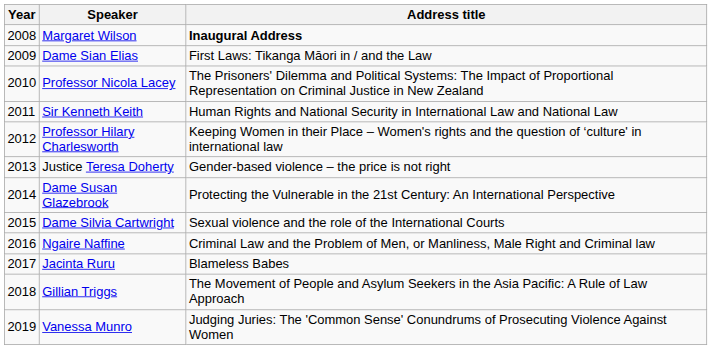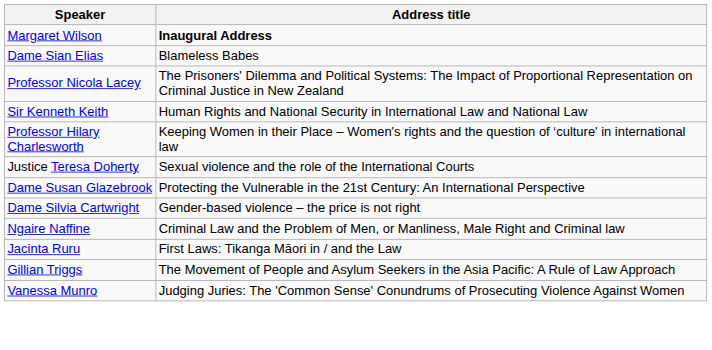- column: Year | 2008 | 2009 | 2010 | 2011 | 2012 | 2013 | 2014 | 2015 | 2016 | 2017 | 2018 | 2019
Dame Sian Elias | Address title: First Laws: Tikanga Māori in / and the Law -> Blameless Babes
Justice Teresa Doherty | Address title: Gender-based violence – the price is not right -> Sexual violence and the role of the International Courts
Dame Silvia Cartwright | Address title: Sexual violence and the role of the International Courts -> Gender-based violence – the price is not right
Jacinta Ruru | Address title: Blameless Babes -> First Laws: Tikanga Māori in / and the Law
